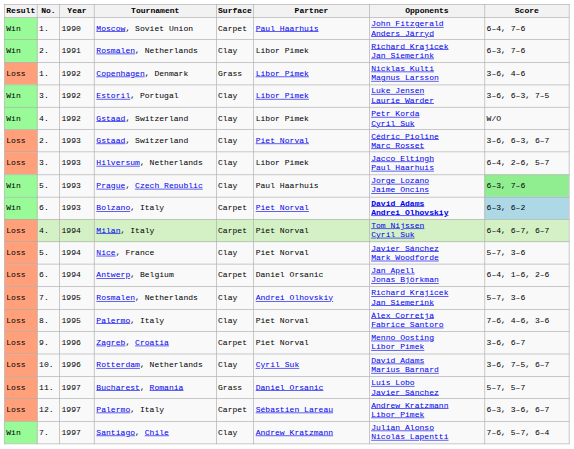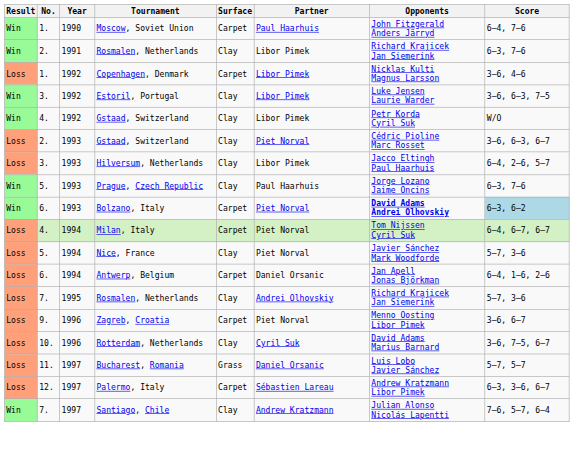Copenhagen, Denmark | Surface: Grass -> Carpet
Prague, Czech Republic | Score: lightgreen background -> no background
- row: Loss | 8. | 1995 | Palermo, Italy | Clay | Piet Norval | Àlex Corretja Fabrice Santoro | 7–6, 4–6, 3–6
